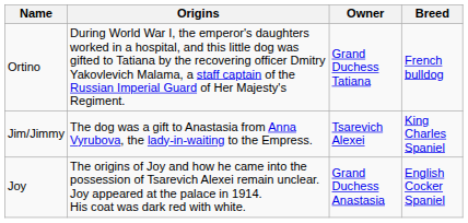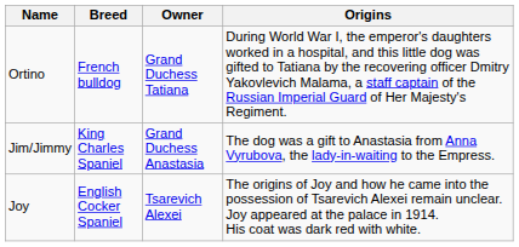columns swapped: Breed <-> Origins
Jim/Jimmy | Owner: Tsarevich Alexei -> Grand Duchess Anastasia
Joy | Owner: Grand Duchess Anastasia -> Tsarevich Alexei
